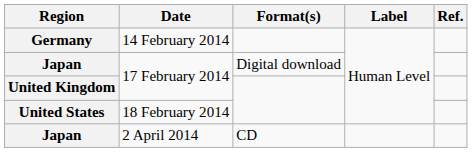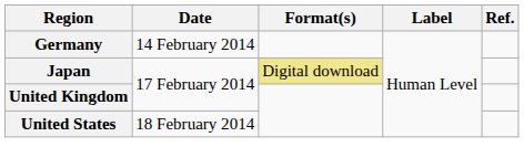Japan / 17 February 2014 | Format(s): no background -> khaki background
- row: Japan | 2 April 2014 | CD
